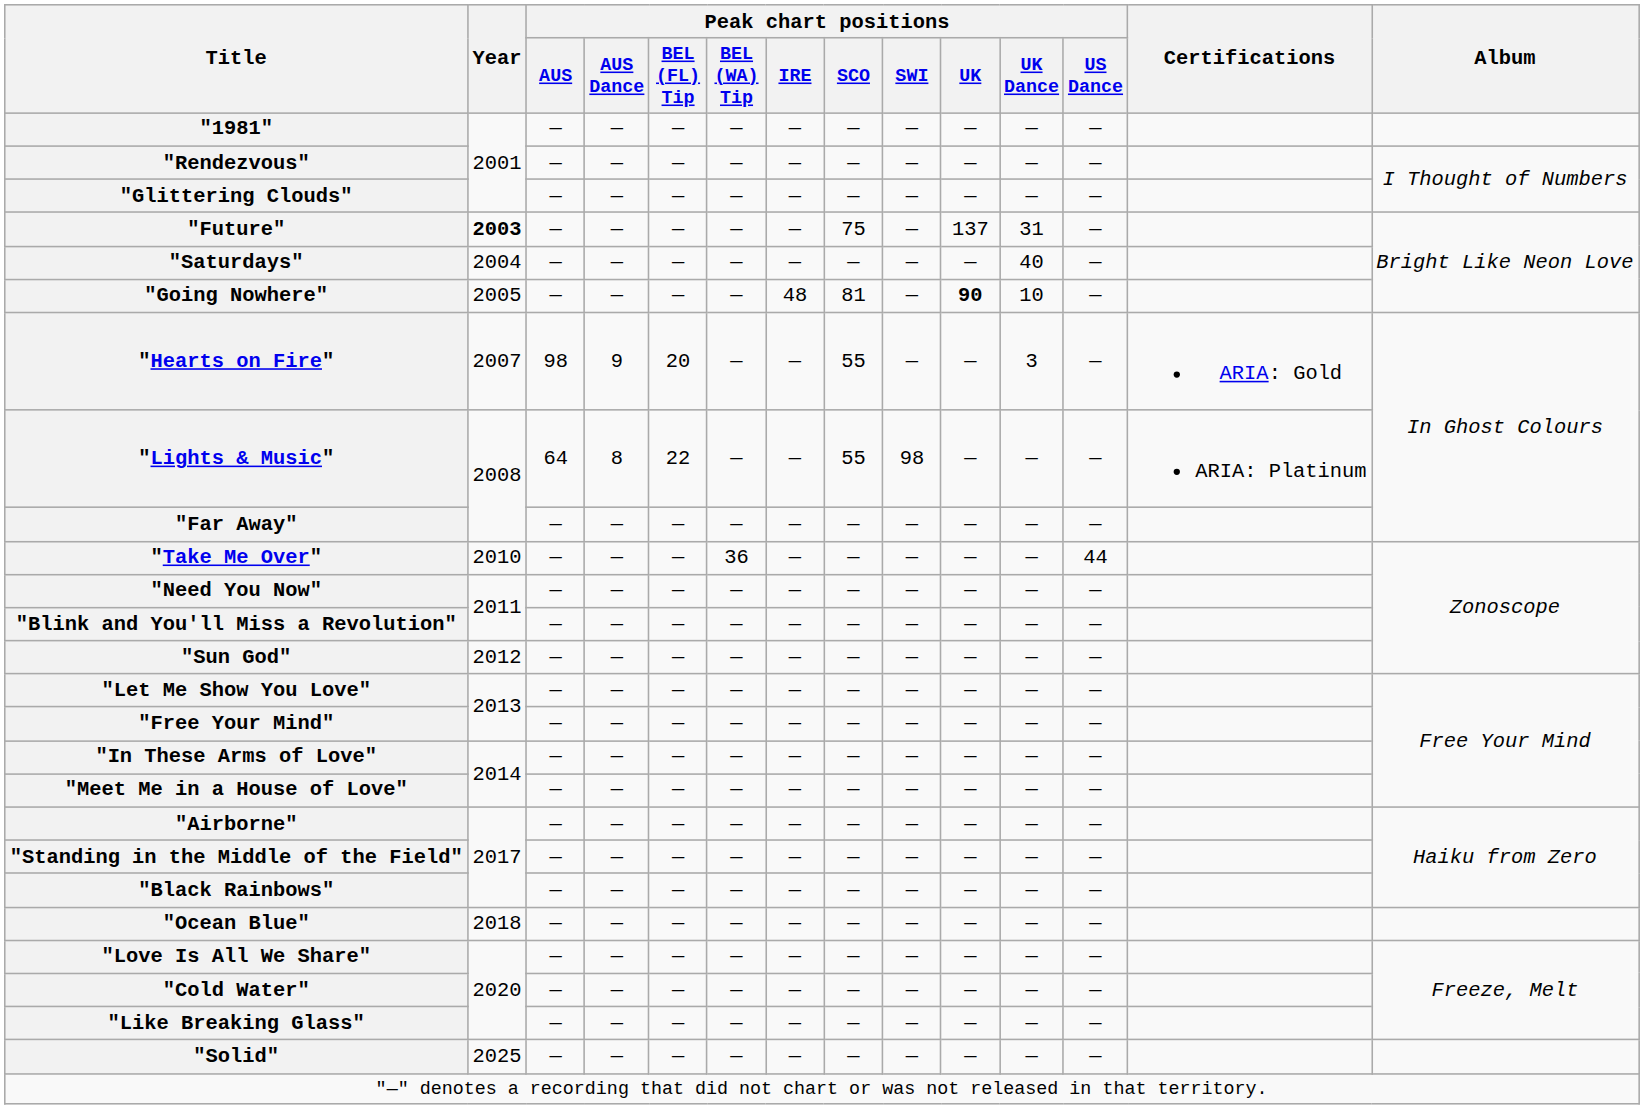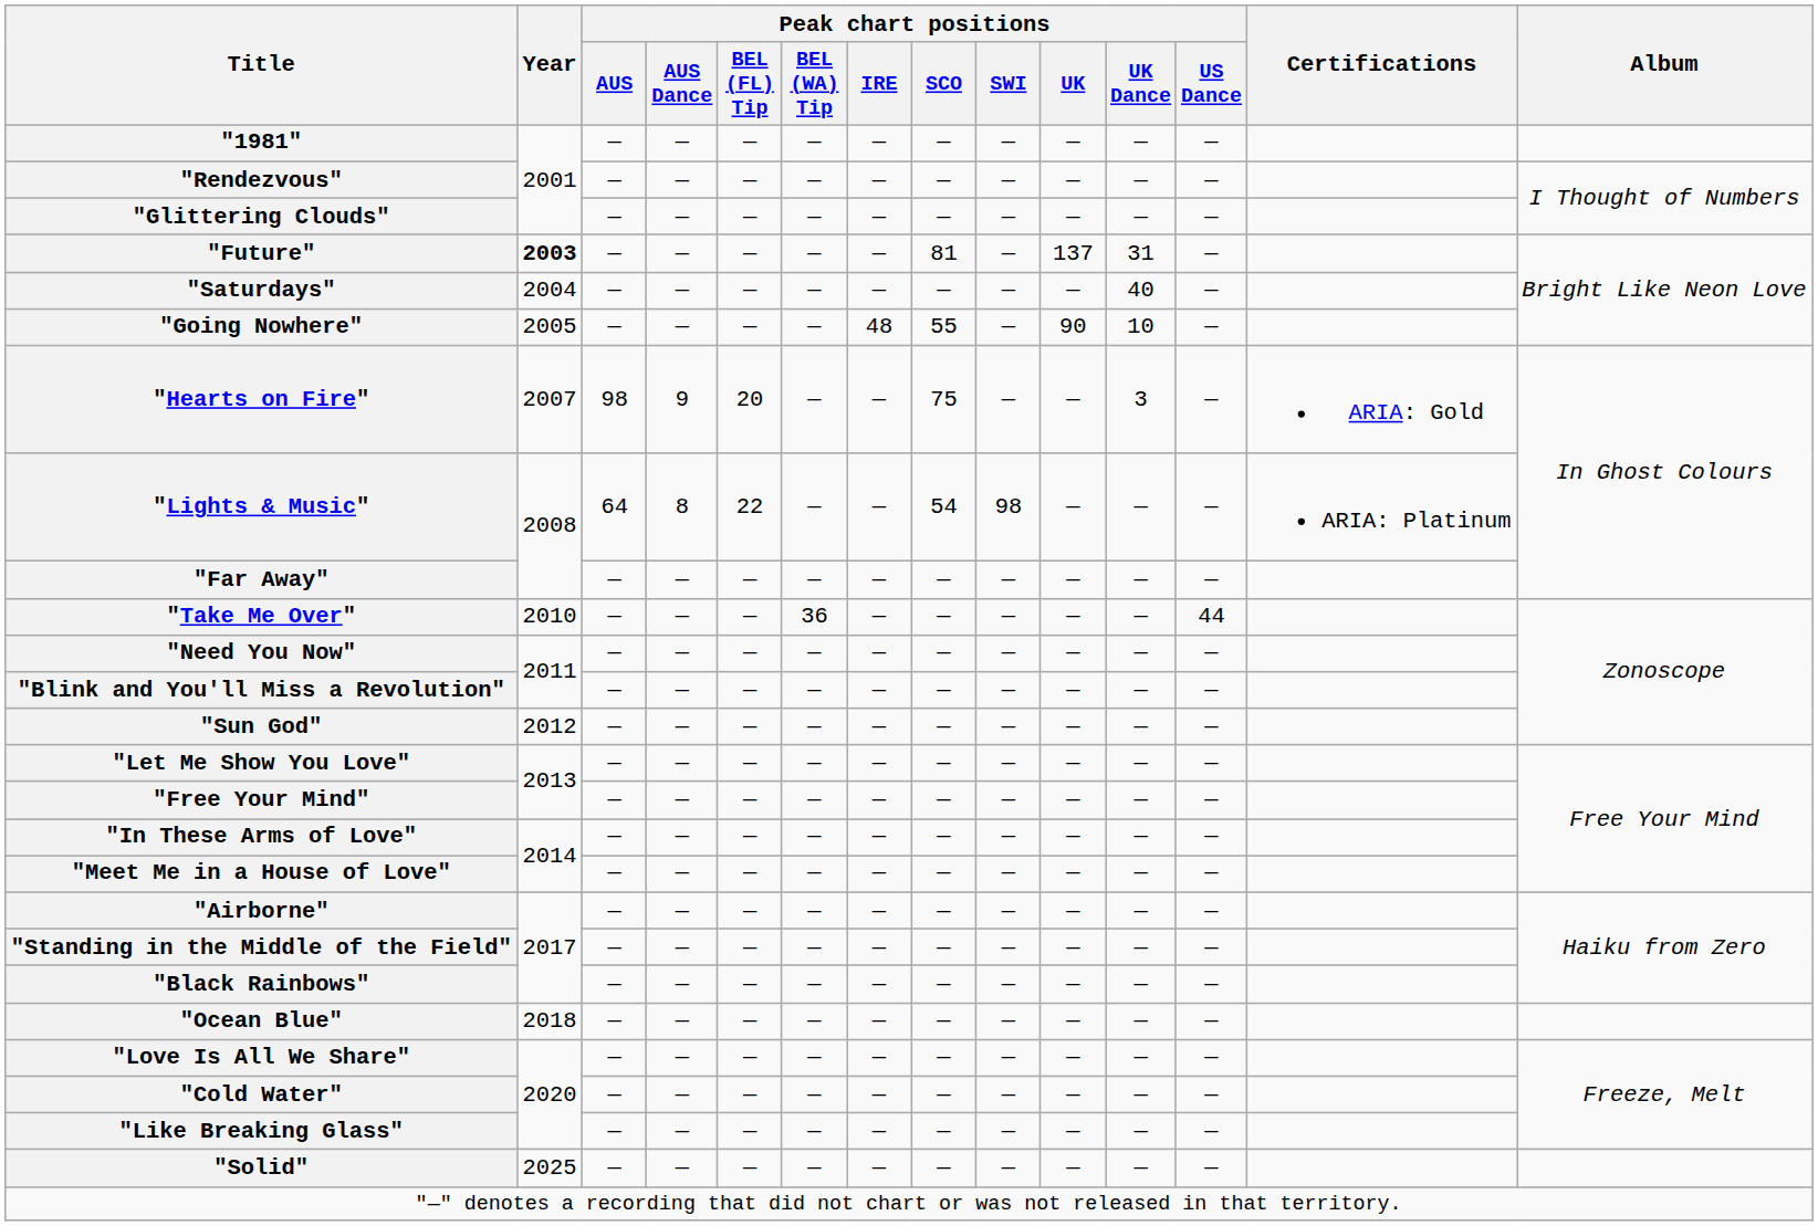"Future" | Peak chart positions / SCO: 75 -> 81
"Going Nowhere" | Peak chart positions / SCO: 81 -> 55
"Going Nowhere" | Peak chart positions / UK: bold -> normal
"Hearts on Fire" | Peak chart positions / SCO: 55 -> 75
"Lights & Music" | Peak chart positions / SCO: 55 -> 54
